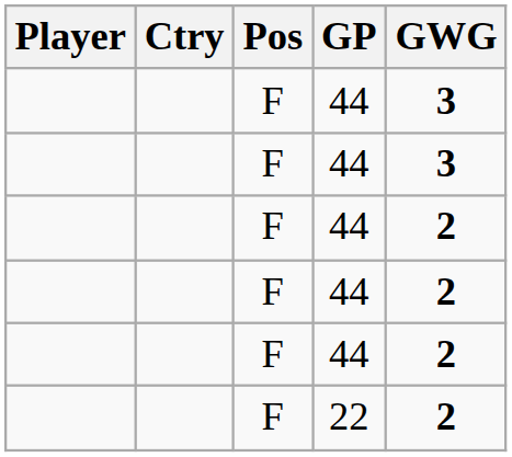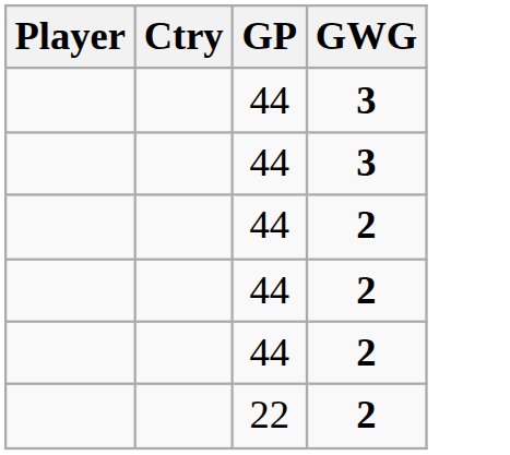- column: Pos | F | F | F | F | F | F
